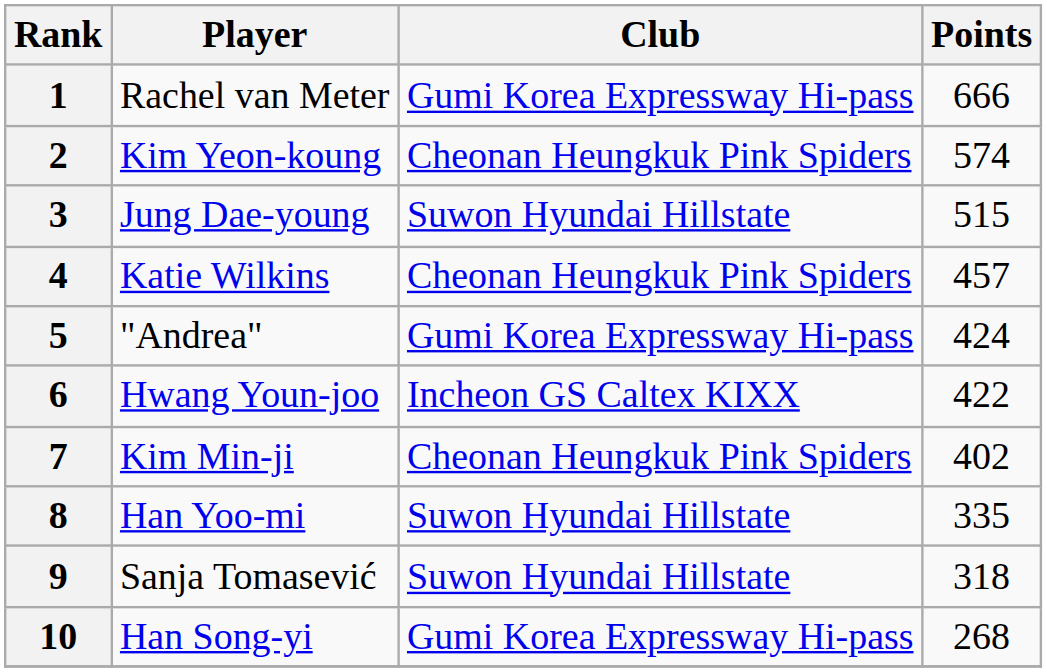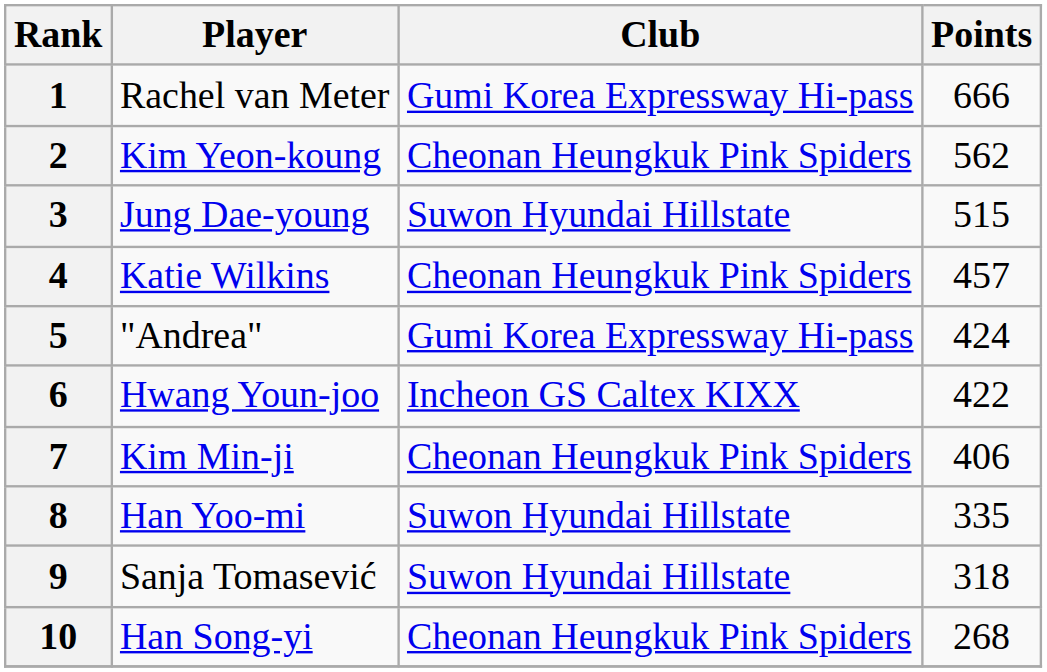2 | Points: 574 -> 562
7 | Points: 402 -> 406
10 | Club: Gumi Korea Expressway Hi-pass -> Cheonan Heungkuk Pink Spiders
